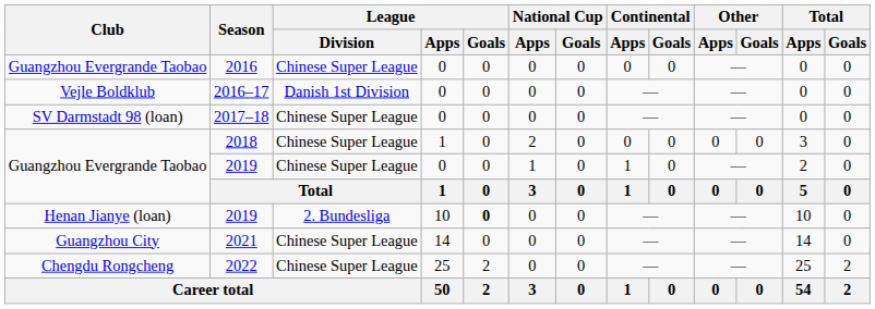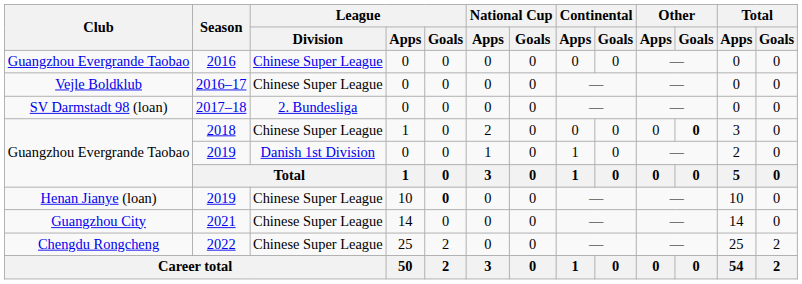2016–17 | League / Division: Danish 1st Division -> Chinese Super League
2017–18 | League / Division: Chinese Super League -> 2. Bundesliga
2018 | Other / Goals: normal -> bold
Guangzhou Evergrande Taobao / 2019 | League / Division: Chinese Super League -> Danish 1st Division
Henan Jianye (loan) / 2019 | League / Division: 2. Bundesliga -> Chinese Super League
